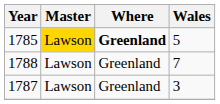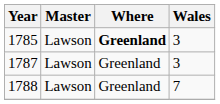1785 | Master: gold background -> no background
1785 | Wales: 5 -> 3
rows swapped: 1787 <-> 1788
